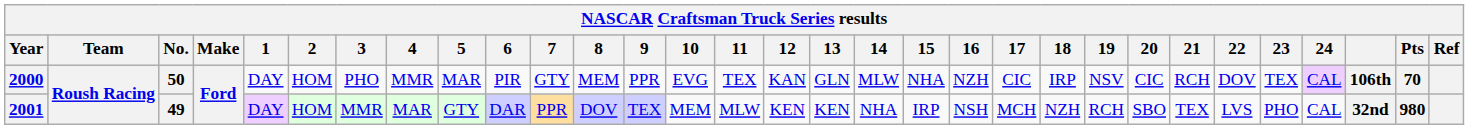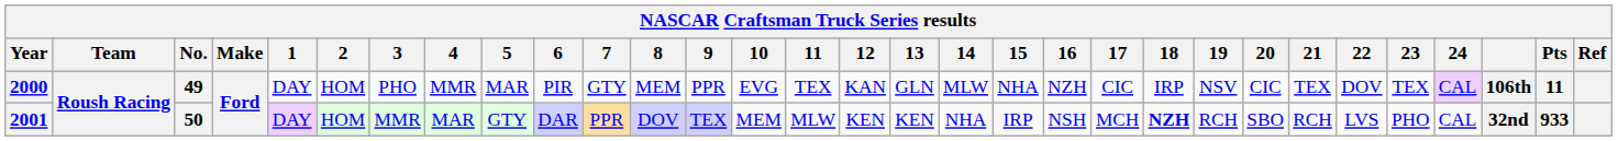2000 | No.: 50 -> 49
2000 | 21: RCH -> TEX
2000 | Pts: 70 -> 11
2001 | No.: 49 -> 50
2001 | 18: normal -> bold
2001 | 21: TEX -> RCH
2001 | Pts: 980 -> 933
